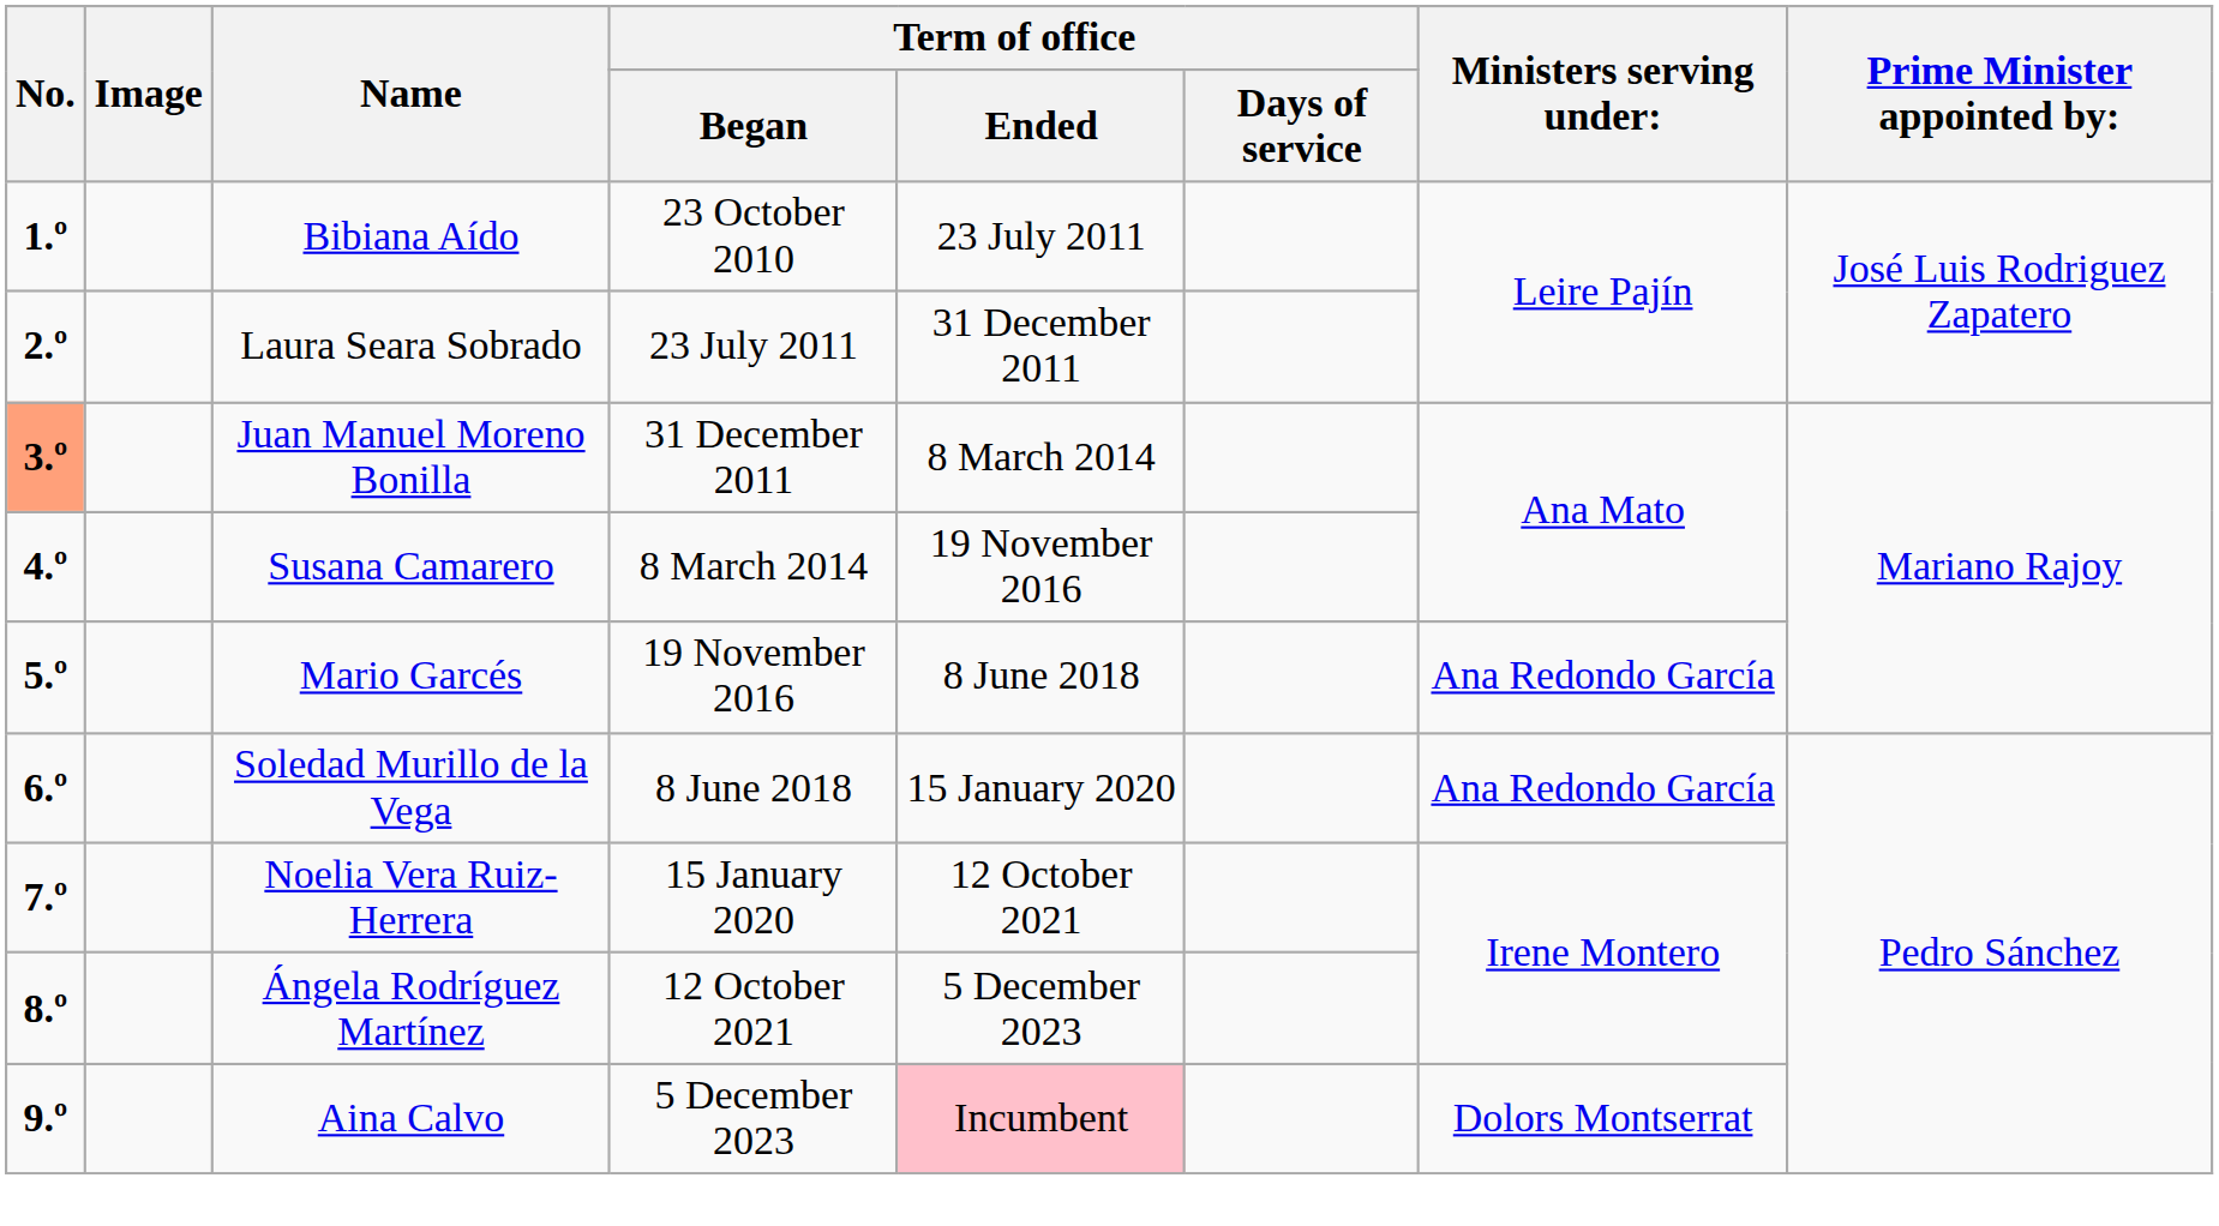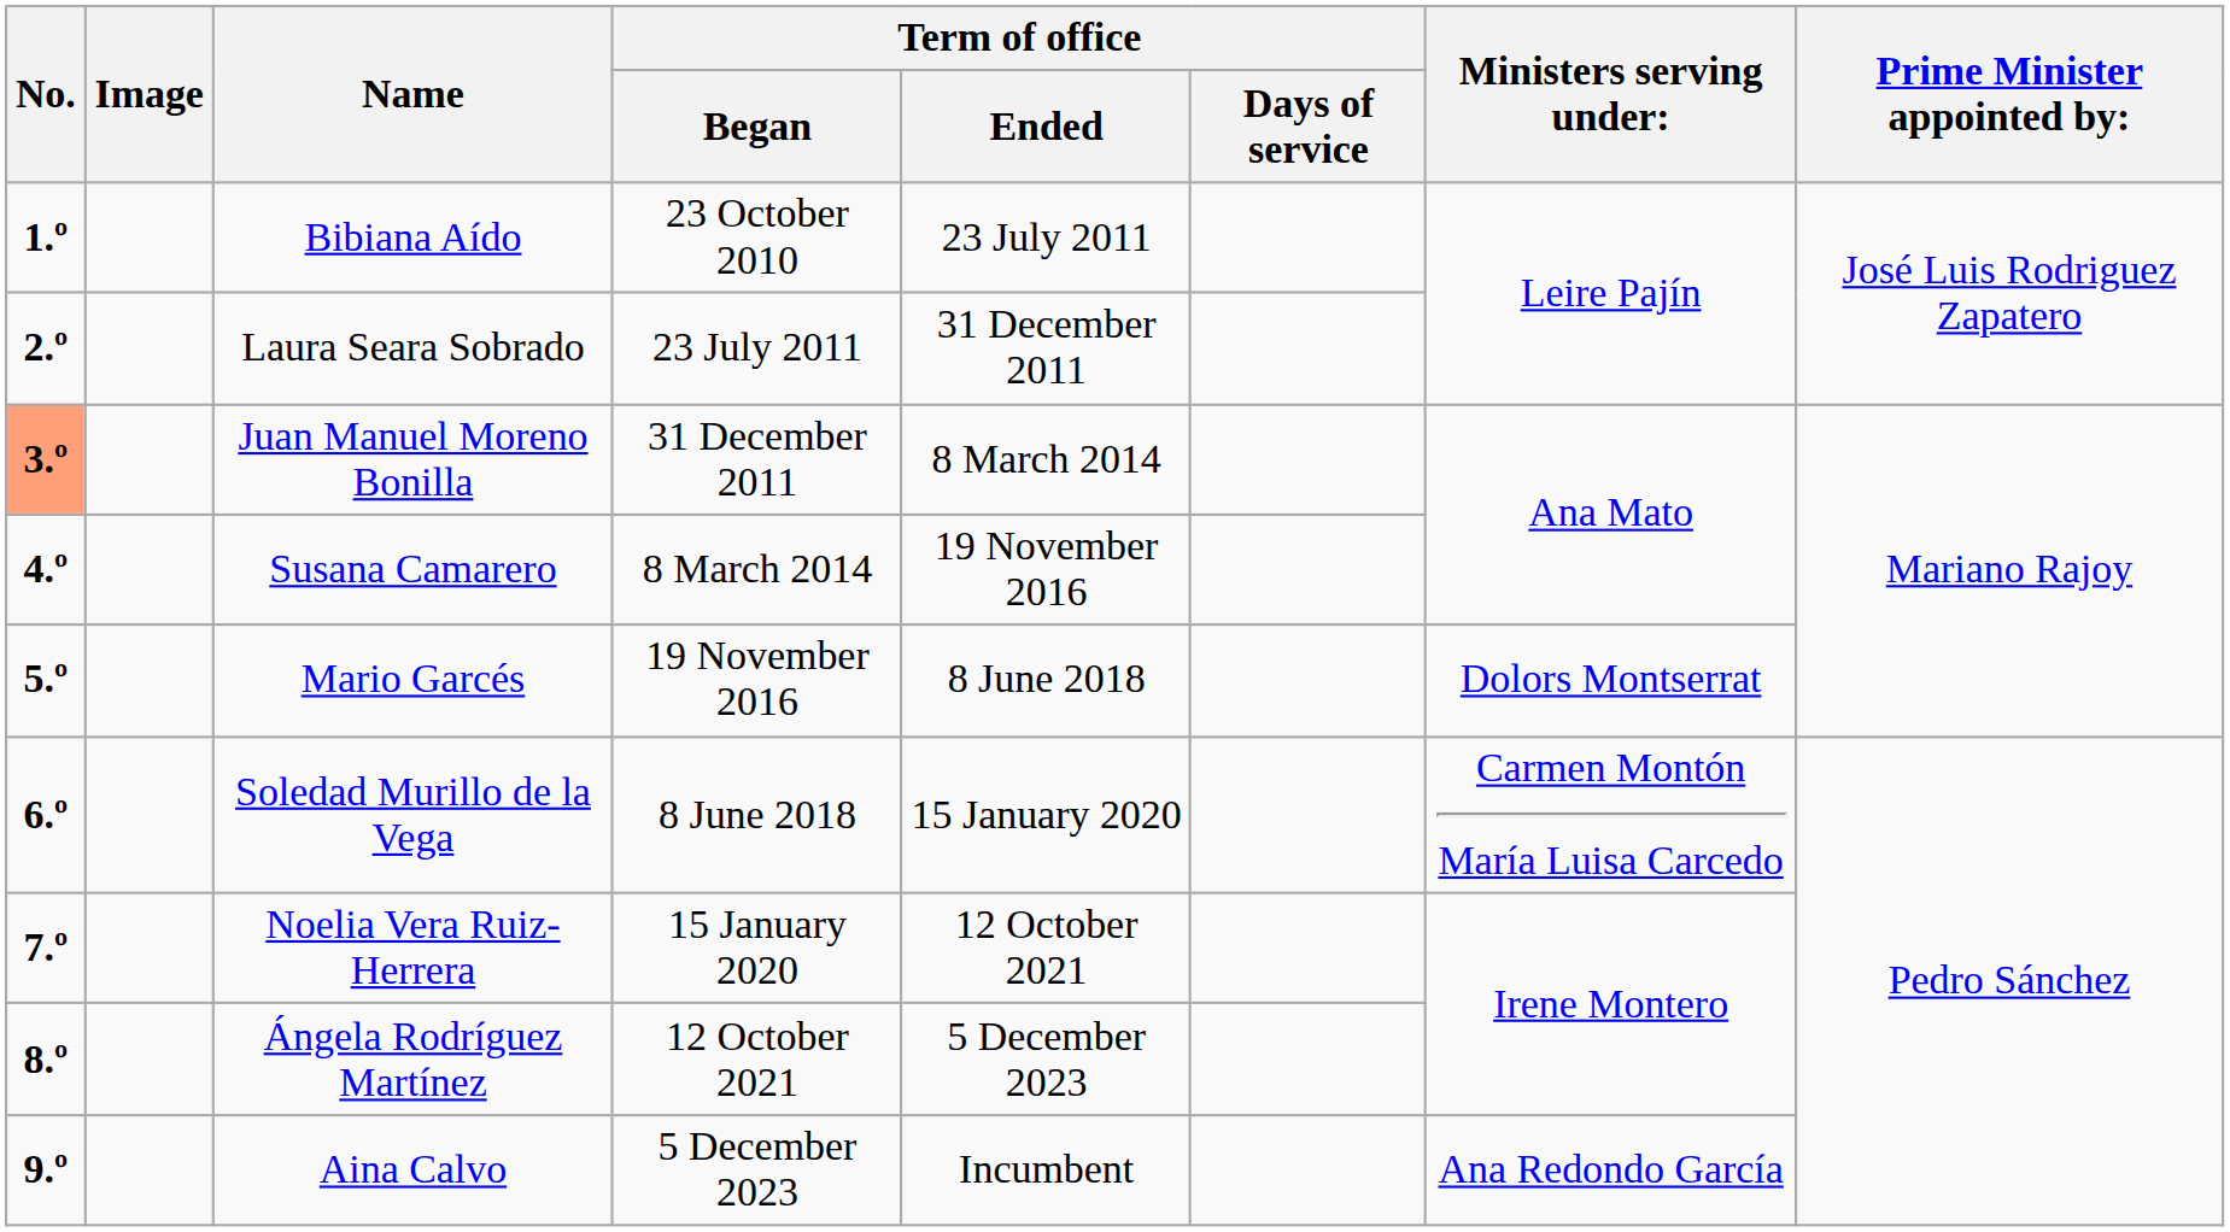Mario Garcés | Ministers serving under:: Ana Redondo García -> Dolors Montserrat
Soledad Murillo de la Vega | Ministers serving under:: Ana Redondo García -> Carmen Montón María Luisa Carcedo
Aina Calvo | Term of office / Ended: pink background -> no background
Aina Calvo | Ministers serving under:: Dolors Montserrat -> Ana Redondo García
